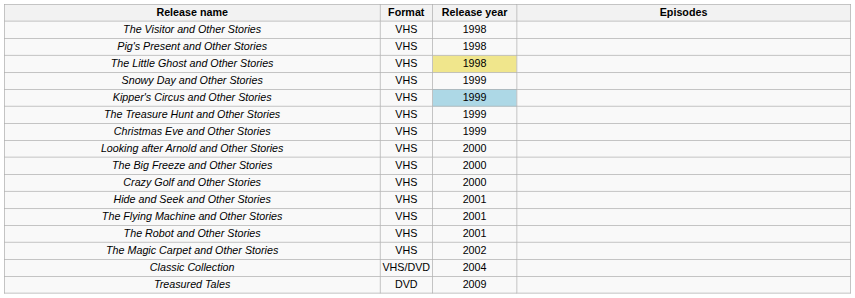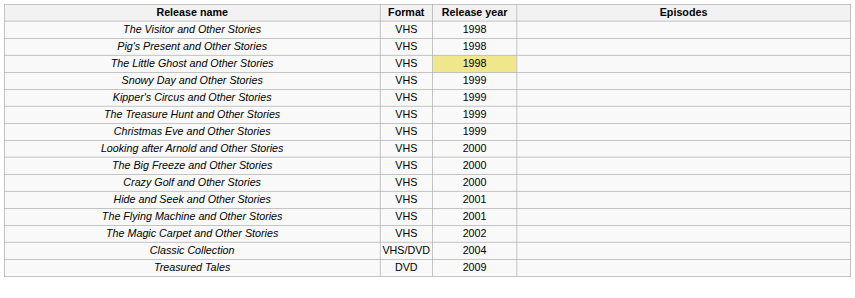Kipper's Circus and Other Stories | Release year: lightblue background -> no background
- row: The Robot and Other Stories | VHS | 2001
